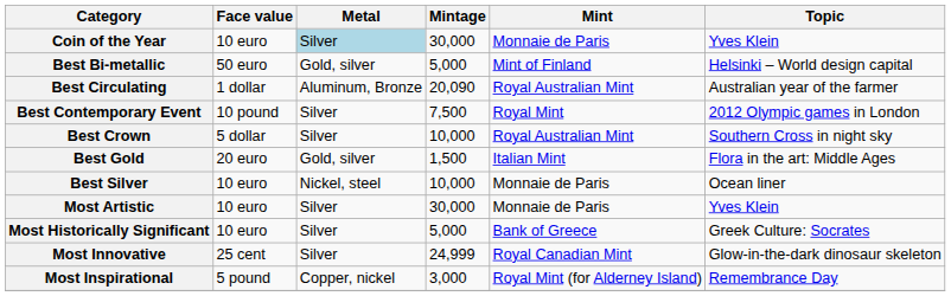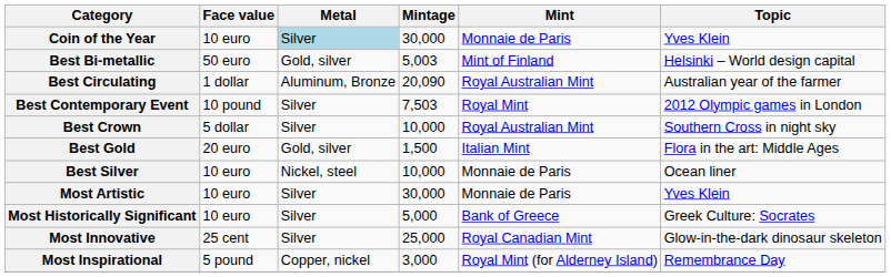Best Bi-metallic | Mintage: 5,000 -> 5,003
Best Contemporary Event | Mintage: 7,500 -> 7,503
Most Innovative | Mintage: 24,999 -> 25,000
